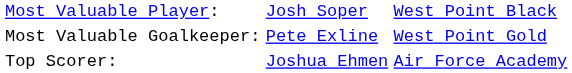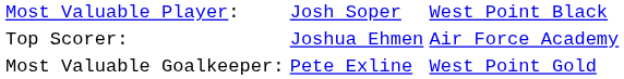rows swapped: Most Valuable Goalkeeper: <-> Top Scorer:
